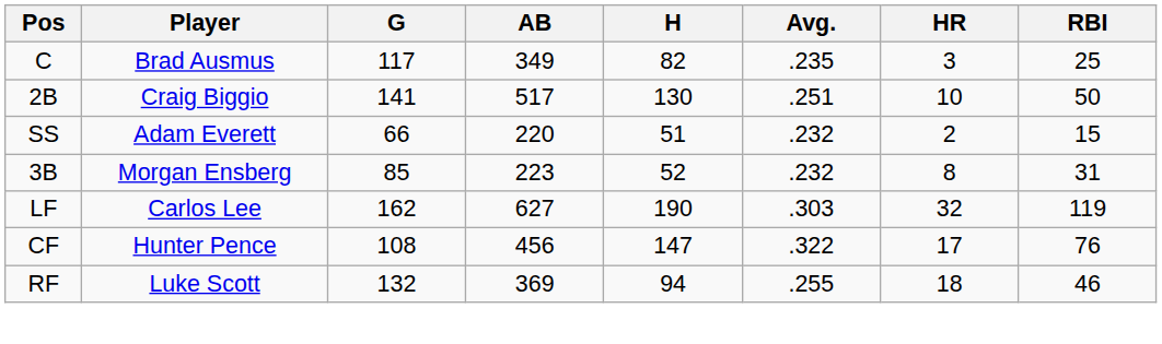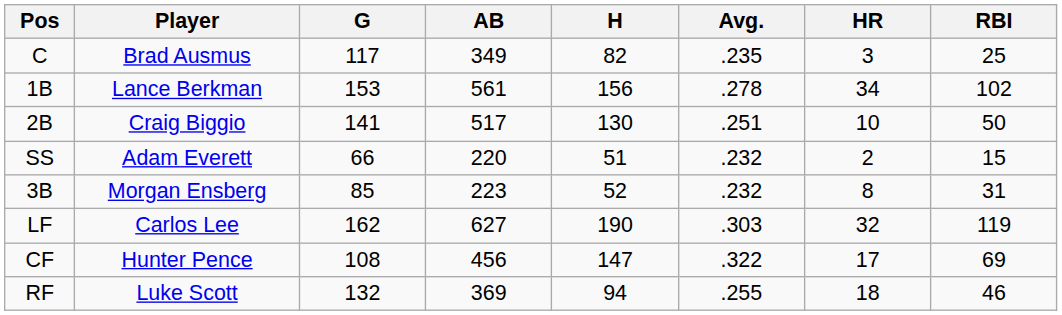+ row: 1B | Lance Berkman | 153 | 561 | 156 | .278 | 34 | 102
CF | RBI: 76 -> 69
